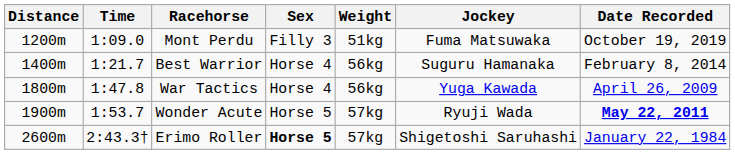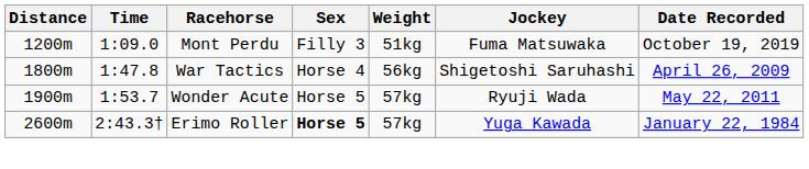- row: 1400m | 1:21.7 | Best Warrior | Horse 4 | 56kg | Suguru Hamanaka | February 8, 2014
War Tactics | Jockey: Yuga Kawada -> Shigetoshi Saruhashi
Wonder Acute | Date Recorded: bold -> normal
Erimo Roller | Jockey: Shigetoshi Saruhashi -> Yuga Kawada
